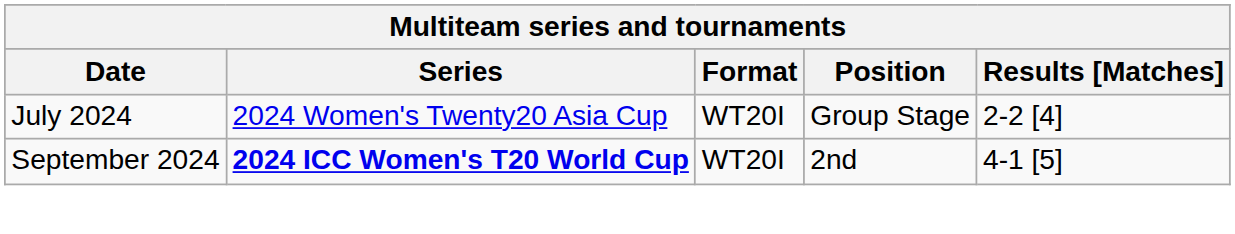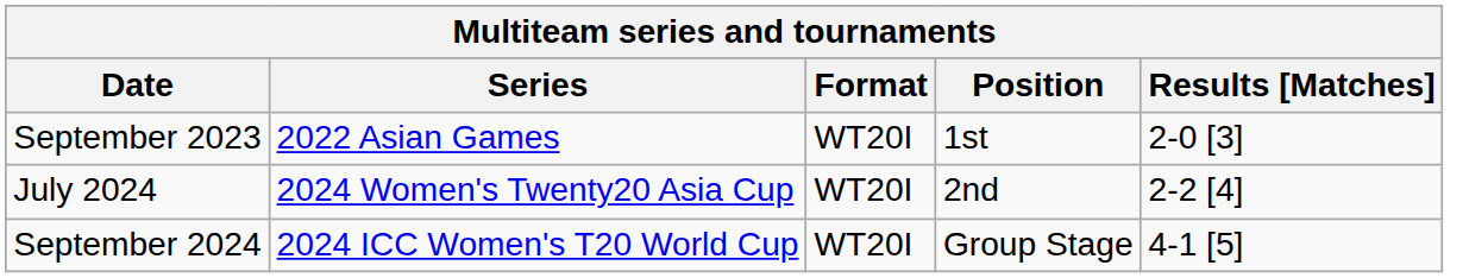+ row: September 2023 | 2022 Asian Games | WT20I | 1st | 2-0 [3]
July 2024 | Position: Group Stage -> 2nd
September 2024 | Series: bold -> normal
September 2024 | Position: 2nd -> Group Stage
